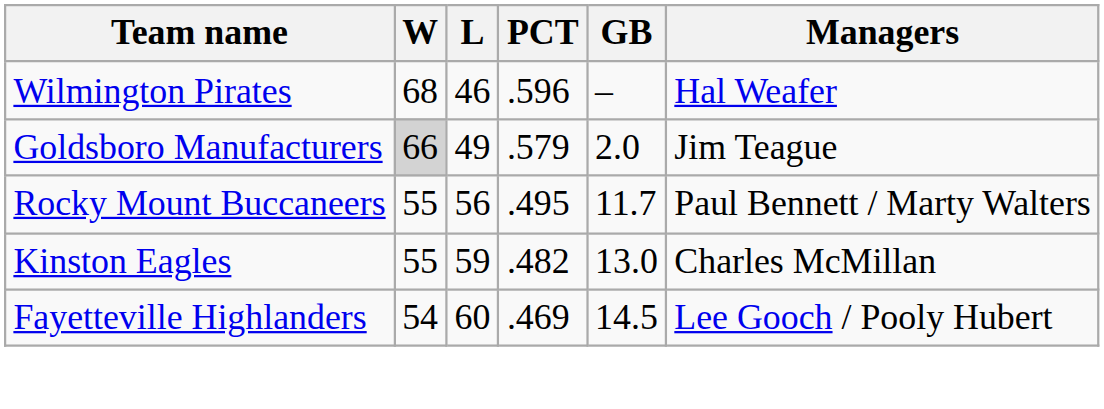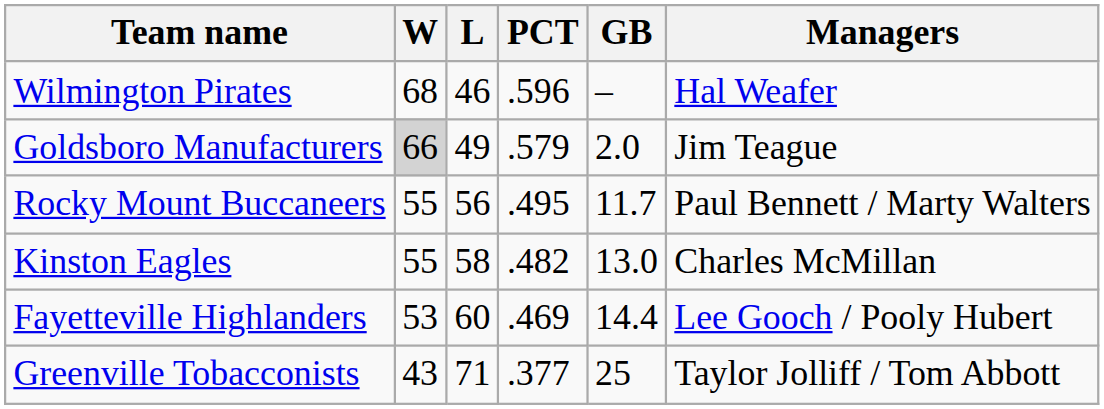Kinston Eagles | L: 59 -> 58
Fayetteville Highlanders | W: 54 -> 53
Fayetteville Highlanders | GB: 14.5 -> 14.4
+ row: Greenville Tobacconists | 43 | 71 | .377 | 25 | Taylor Jolliff / Tom Abbott
